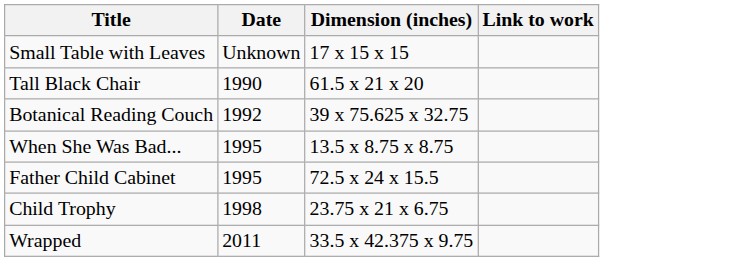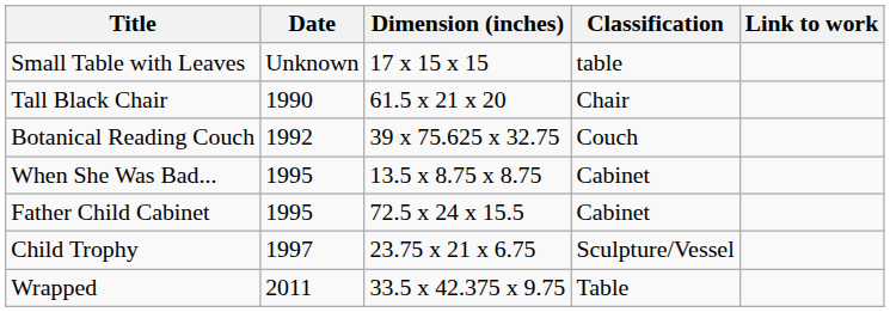+ column: Classification | table | Chair | Couch | Cabinet | Cabinet | Sculpture/Vessel | Table
Child Trophy | Date: 1998 -> 1997
